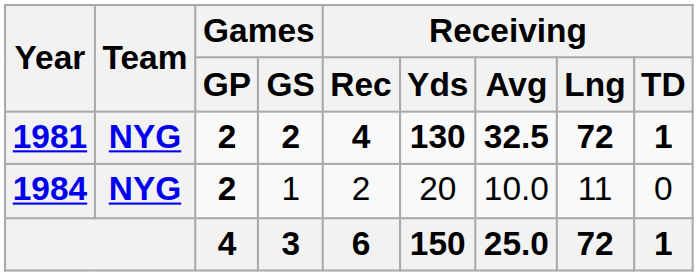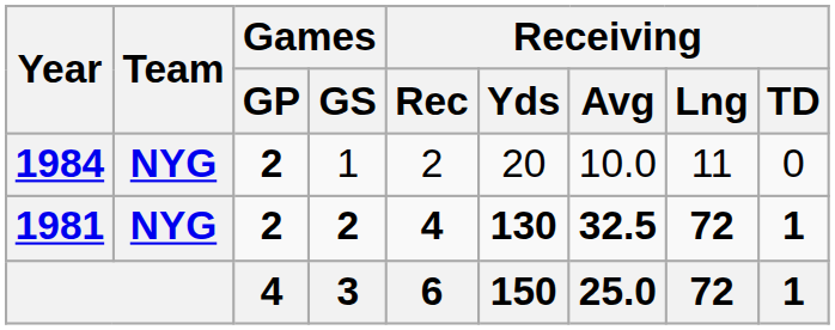rows swapped: 1981 <-> 1984
